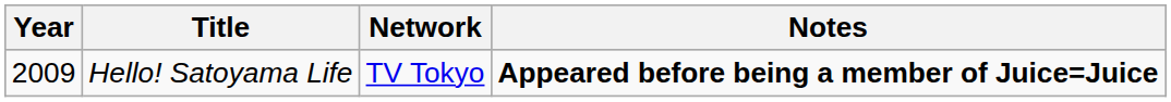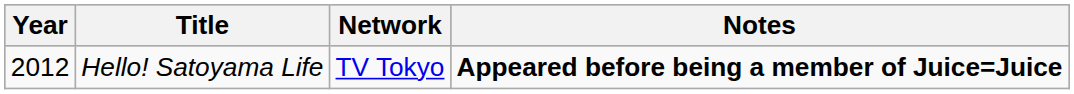Hello! Satoyama Life | Year: 2009 -> 2012
